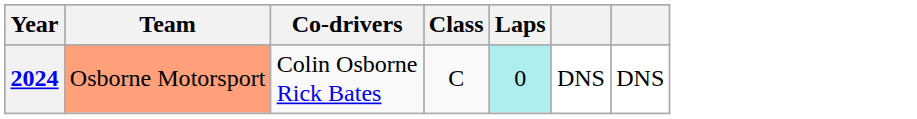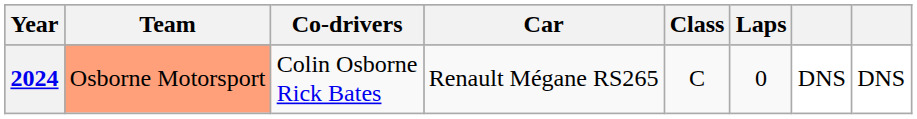+ column: Car | Renault Mégane RS265
2024 | Laps: paleturquoise background -> no background
